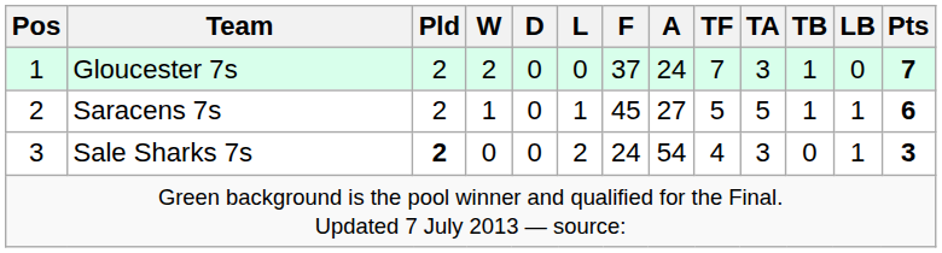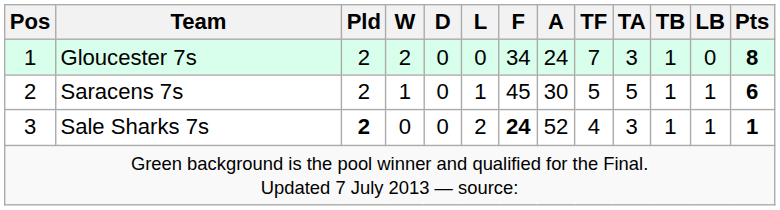Gloucester 7s | F: 37 -> 34
Gloucester 7s | Pts: 7 -> 8
Saracens 7s | A: 27 -> 30
Sale Sharks 7s | F: normal -> bold
Sale Sharks 7s | A: 54 -> 52
Sale Sharks 7s | TB: 0 -> 1
Sale Sharks 7s | Pts: 3 -> 1
